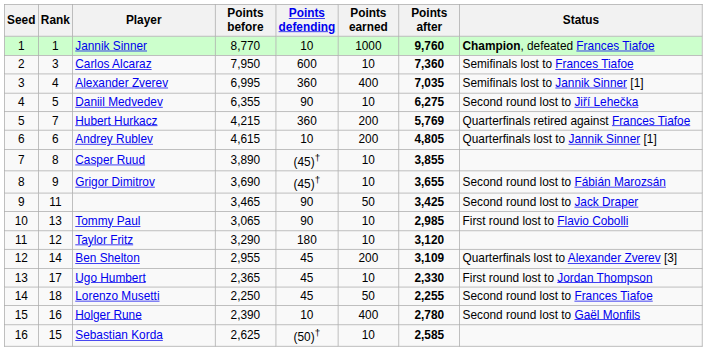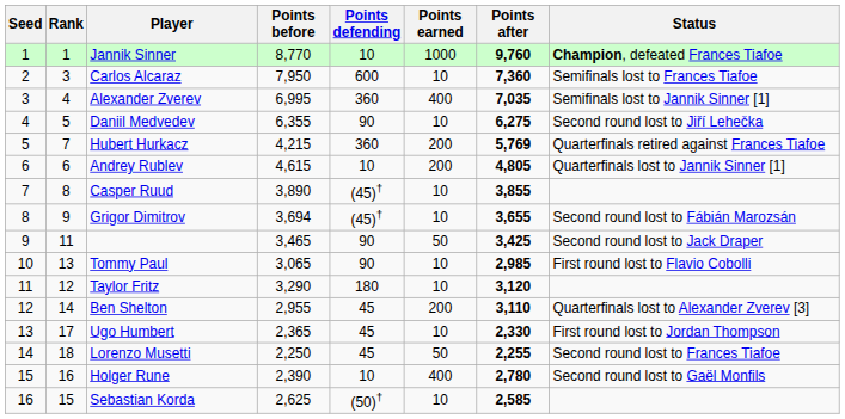Grigor Dimitrov | Points before: 3,690 -> 3,694
Ben Shelton | Points after: 3,109 -> 3,110
